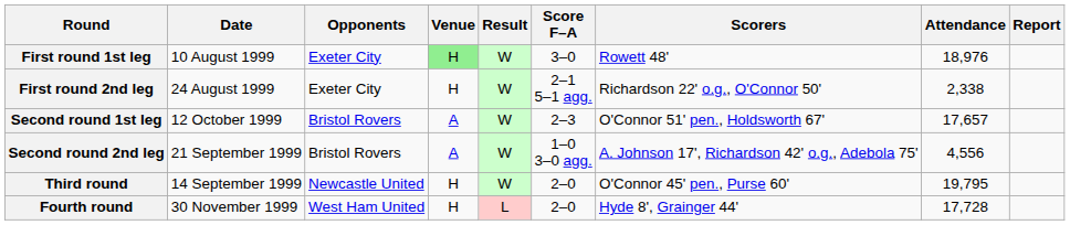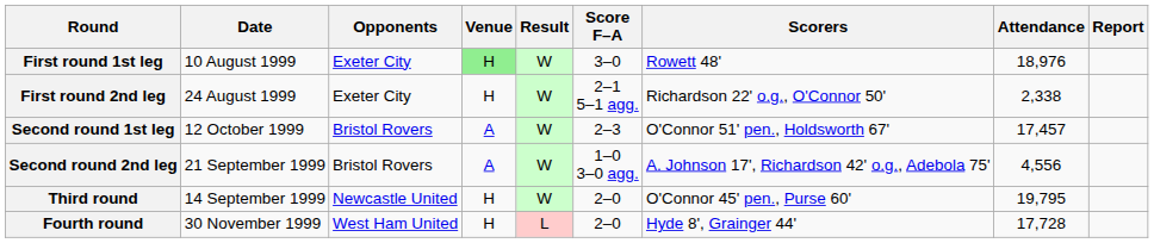Second round 1st leg | Attendance: 17,657 -> 17,457
